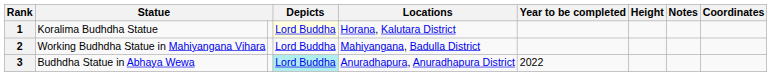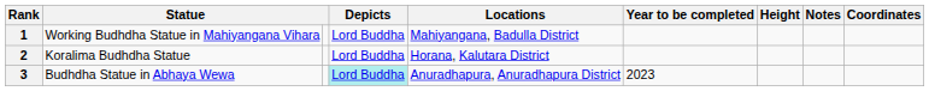1 | column 2: Koralima Budhdha Statue -> Working Budhdha Statue in Mahiyangana Vihara
1 | Depicts: lightyellow background -> no background
1 | Locations: Horana, Kalutara District -> Mahiyangana, Badulla District
2 | column 2: Working Budhdha Statue in Mahiyangana Vihara -> Koralima Budhdha Statue
2 | Locations: Mahiyangana, Badulla District -> Horana, Kalutara District
3 | Year to be completed: 2022 -> 2023
